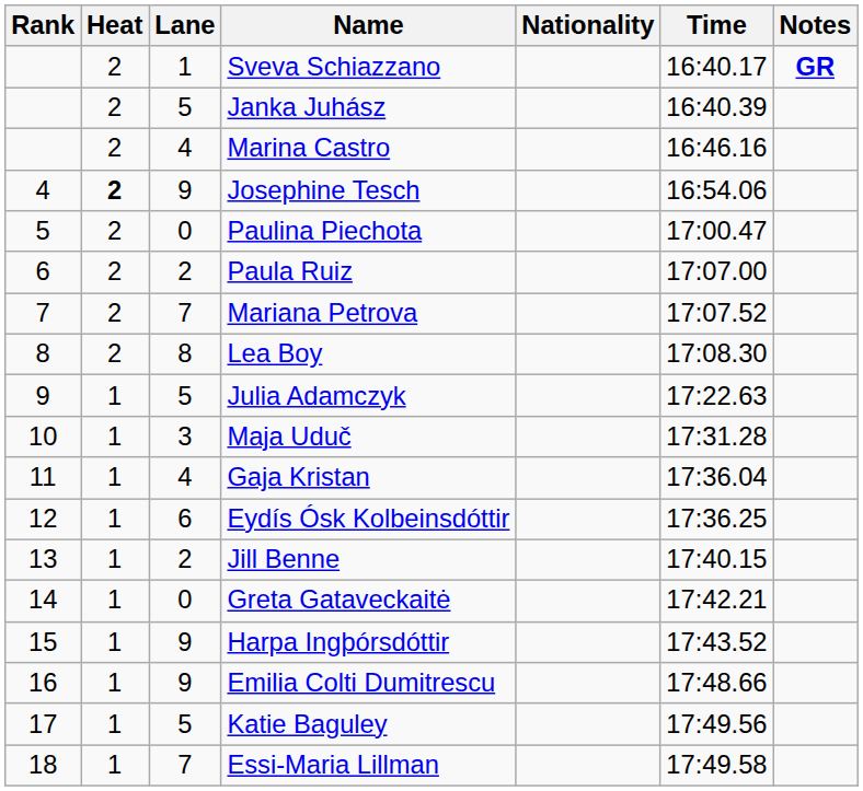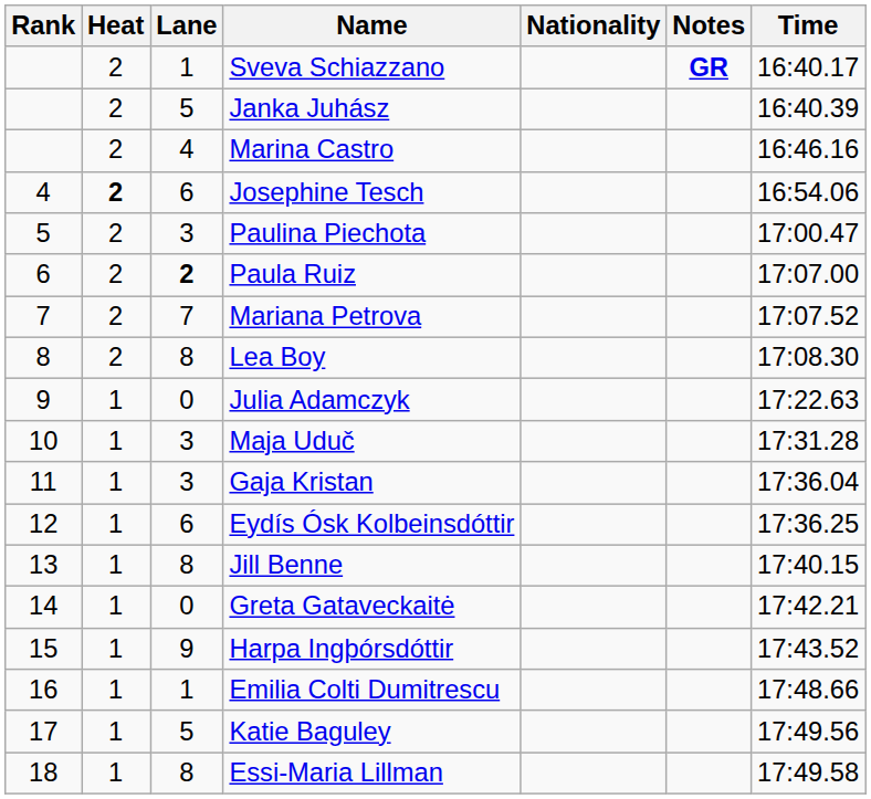columns swapped: Time <-> Notes
Josephine Tesch | Lane: 9 -> 6
Paulina Piechota | Lane: 0 -> 3
Paula Ruiz | Lane: normal -> bold
Julia Adamczyk | Lane: 5 -> 0
Gaja Kristan | Lane: 4 -> 3
Jill Benne | Lane: 2 -> 8
Emilia Colti Dumitrescu | Lane: 9 -> 1
Essi-Maria Lillman | Lane: 7 -> 8
